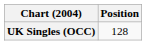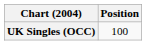UK Singles (OCC) | Position: 128 -> 100
